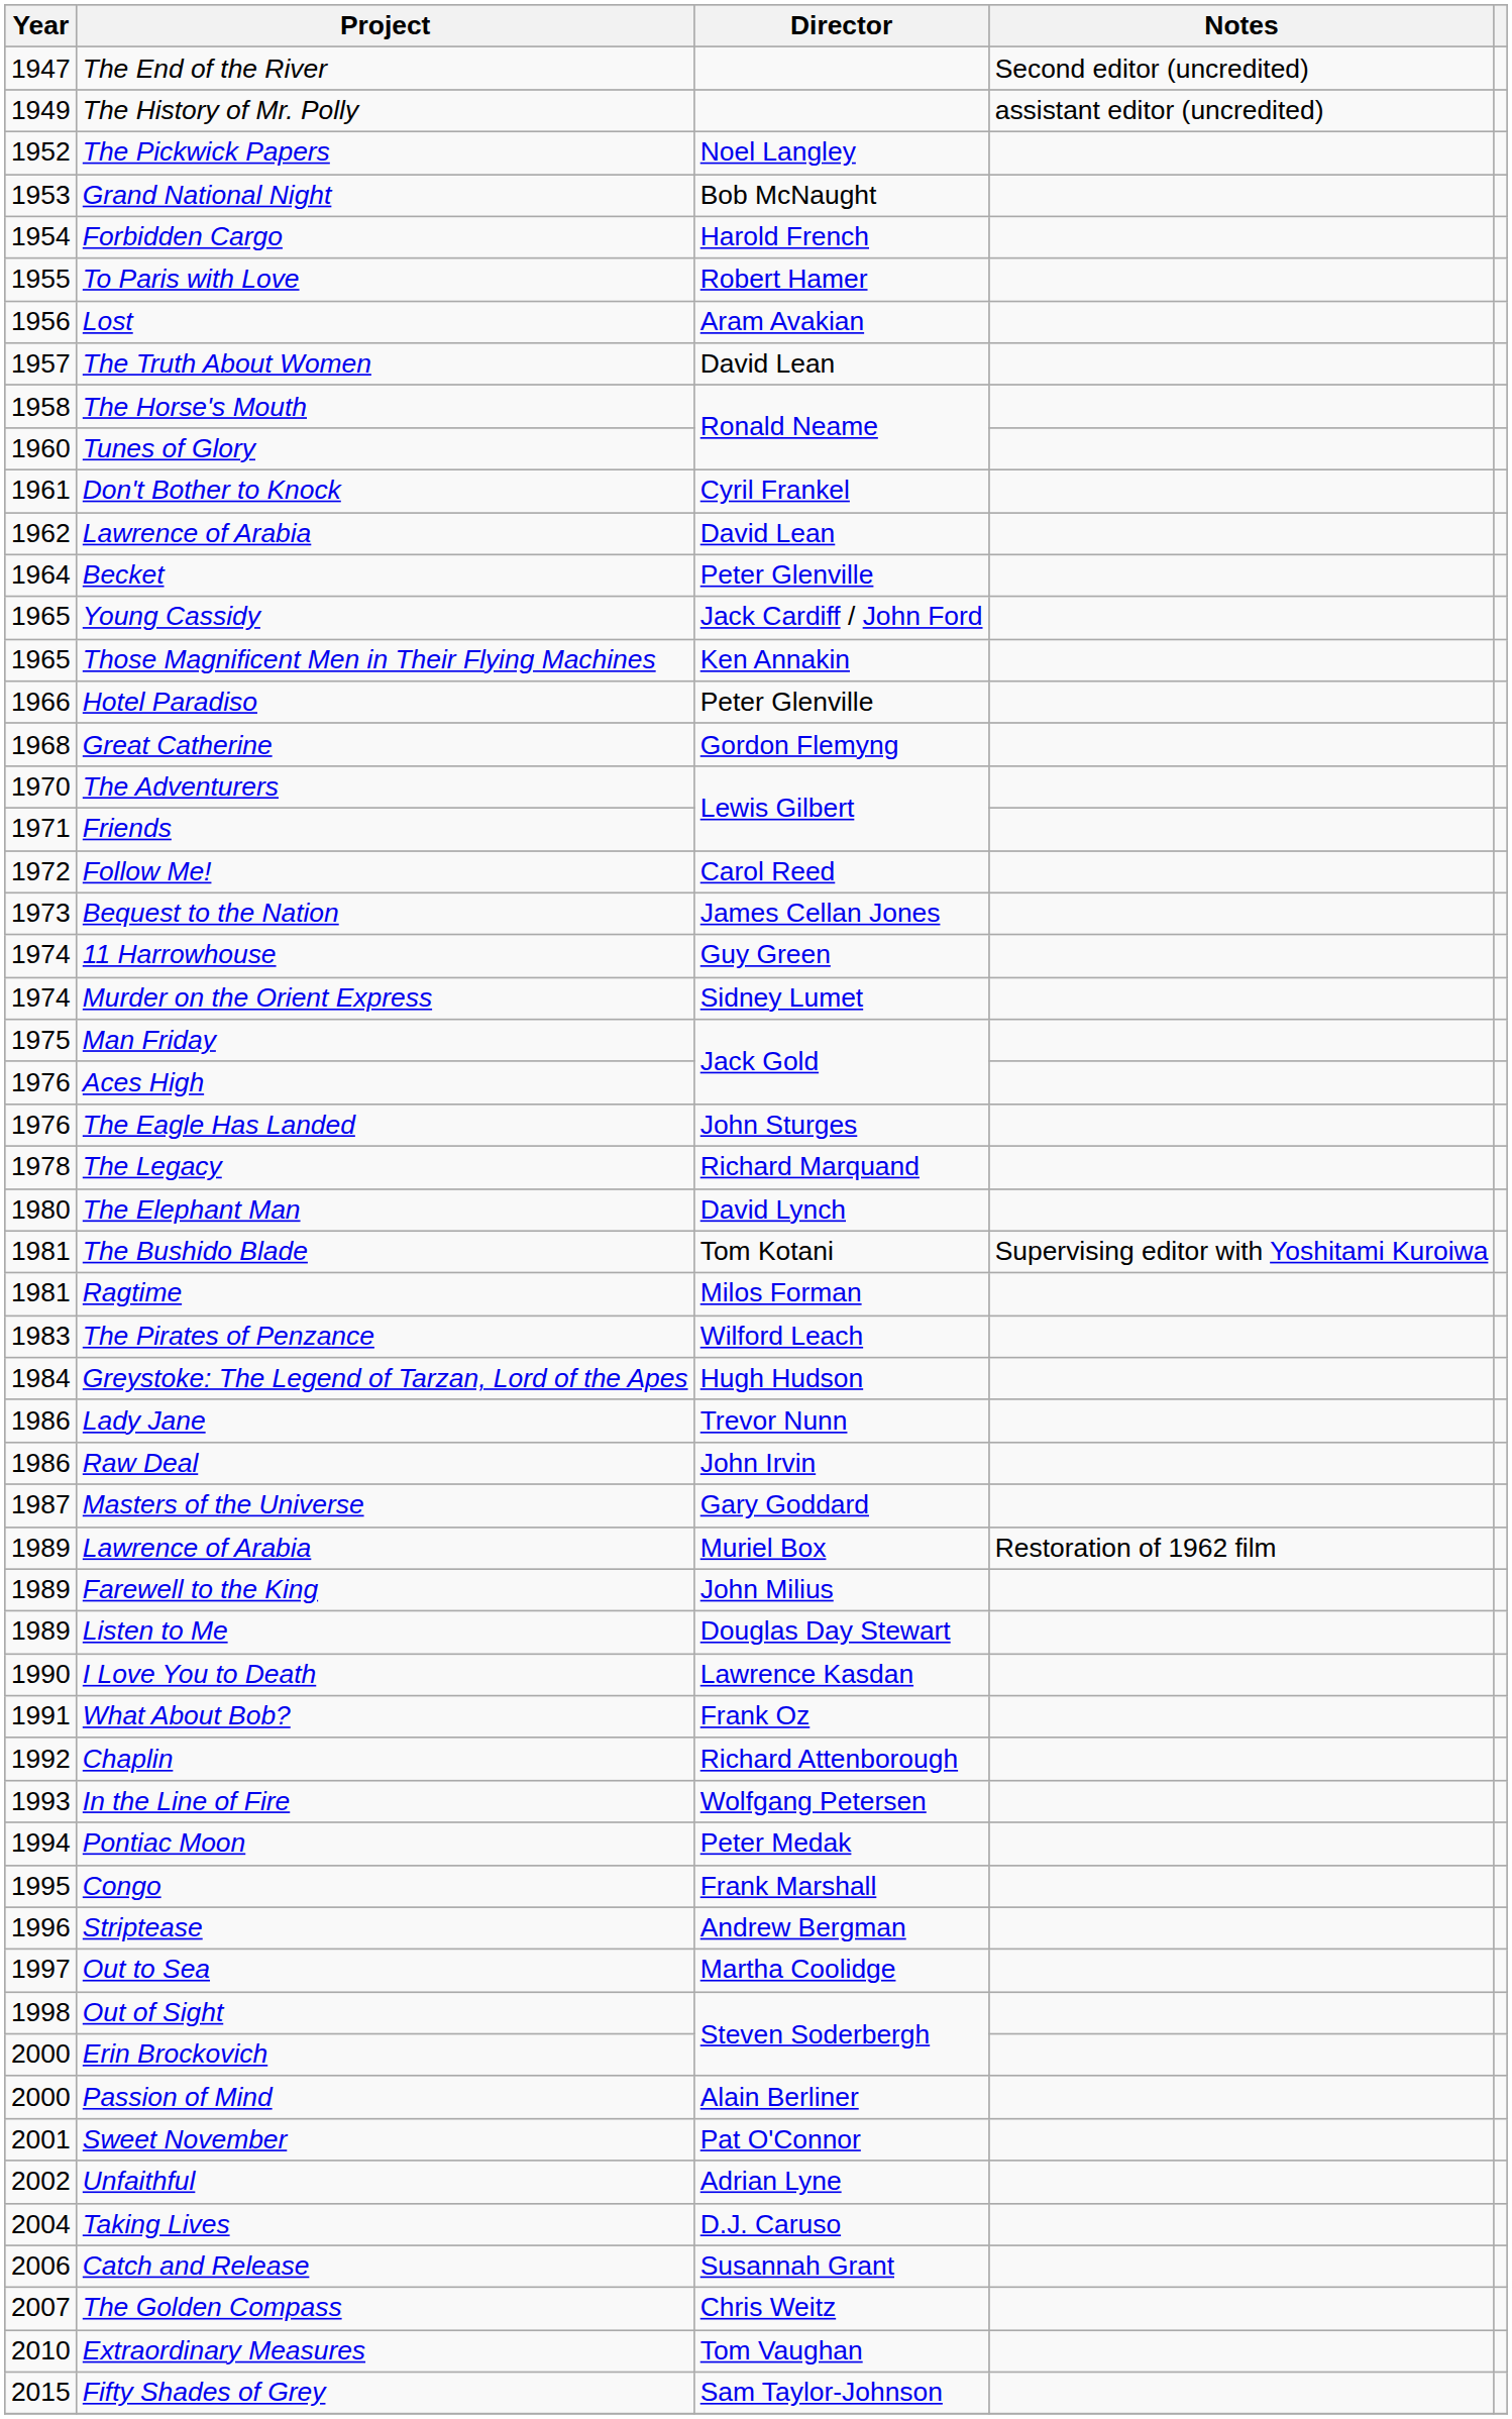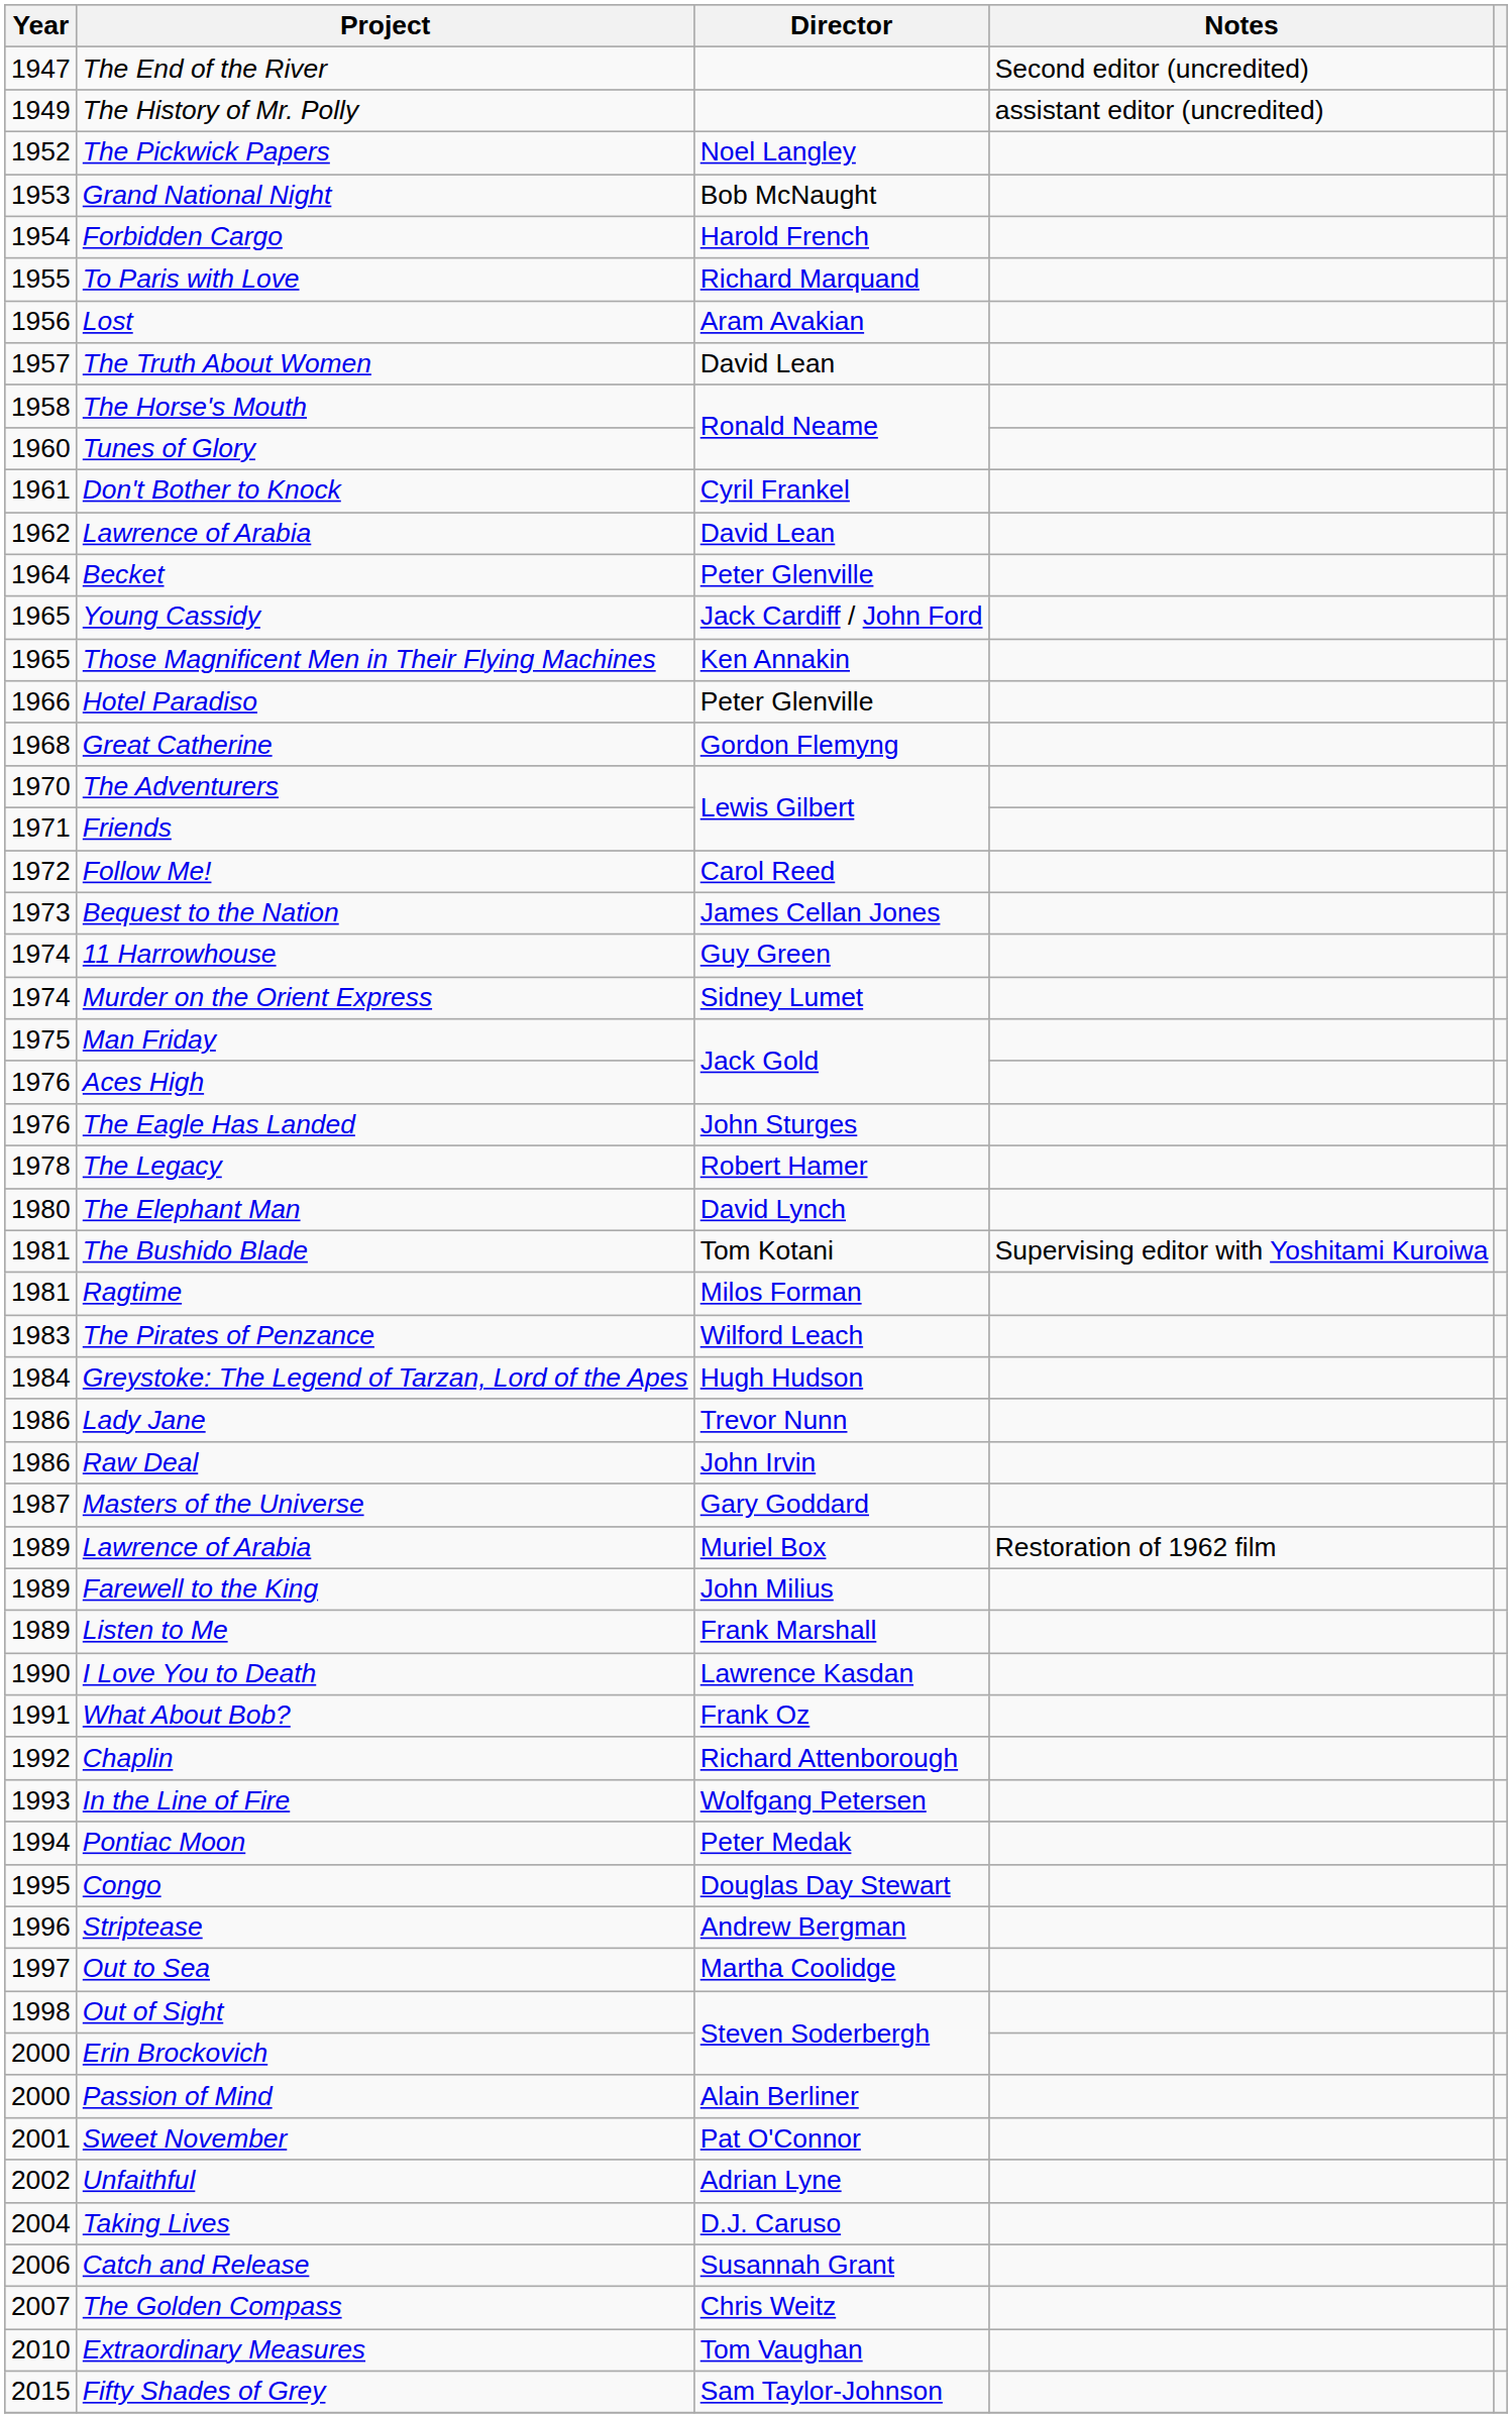To Paris with Love | Director: Robert Hamer -> Richard Marquand
The Legacy | Director: Richard Marquand -> Robert Hamer
Listen to Me | Director: Douglas Day Stewart -> Frank Marshall
Congo | Director: Frank Marshall -> Douglas Day Stewart
